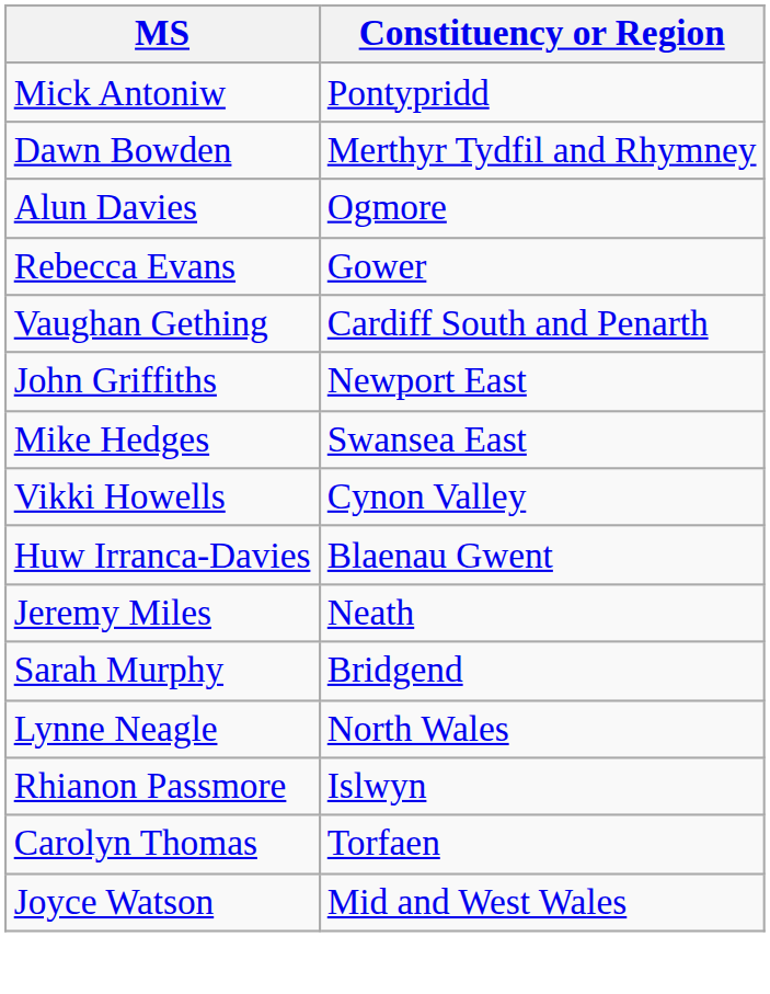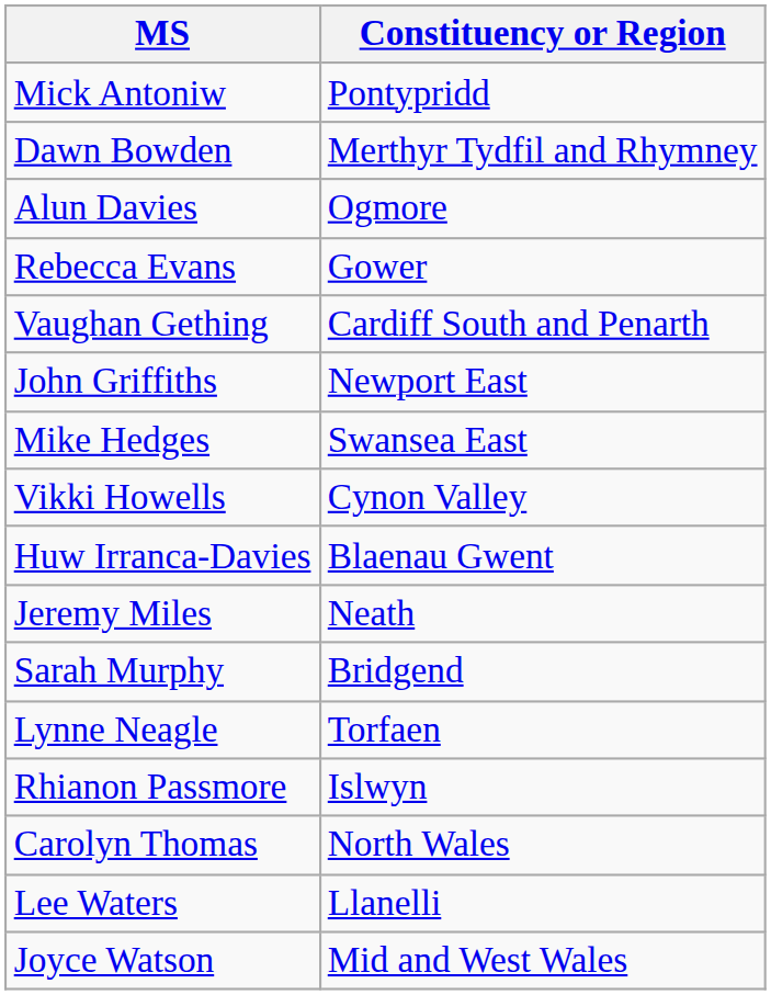Lynne Neagle | Constituency or Region: North Wales -> Torfaen
Carolyn Thomas | Constituency or Region: Torfaen -> North Wales
+ row: Lee Waters | Llanelli
